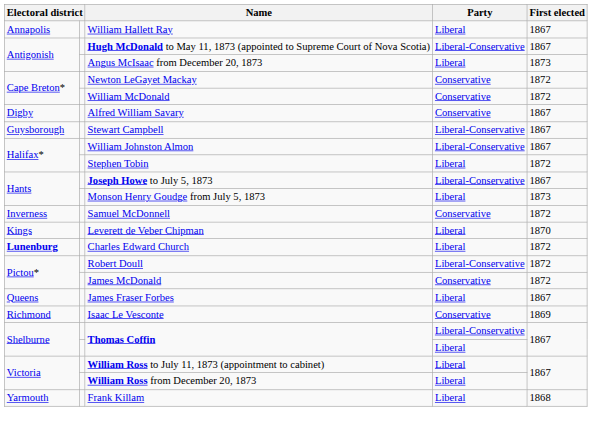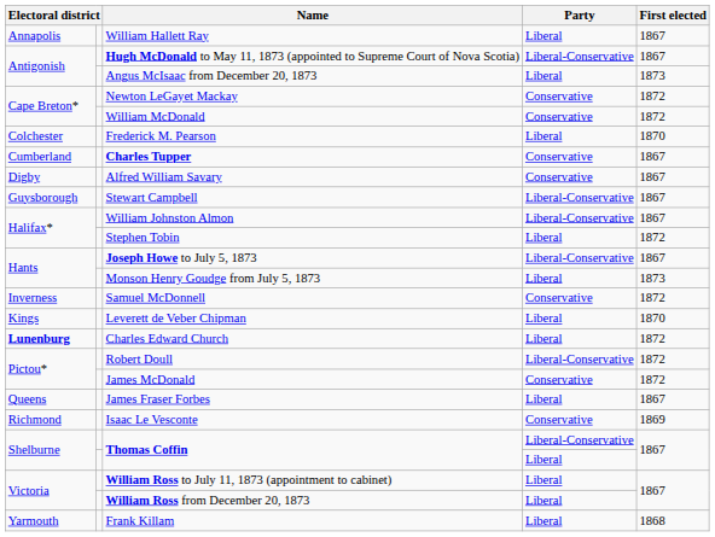+ row: Colchester | Frederick M. Pearson | Liberal | 1870
+ row: Cumberland | Charles Tupper | Conservative | 1867
